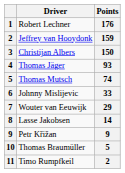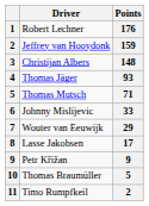Christijan Albers | Points: 150 -> 148
Thomas Mutsch | Points: 74 -> 71
Lasse Jakobsen | Points: 14 -> 17
